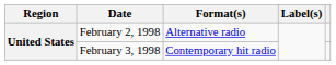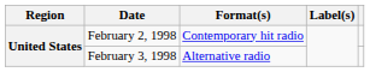February 2, 1998 | Format(s): Alternative radio -> Contemporary hit radio
February 3, 1998 | Format(s): Contemporary hit radio -> Alternative radio
